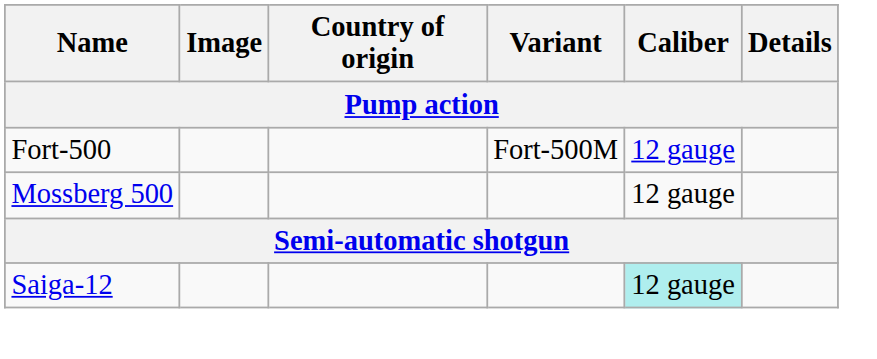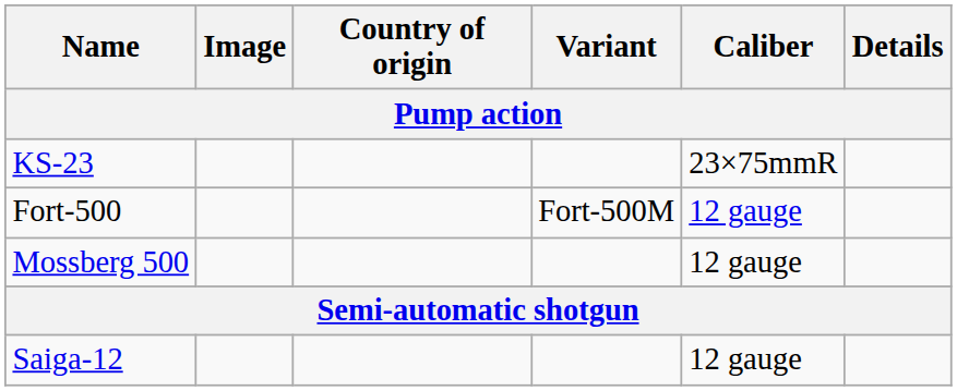+ row: KS-23 | 23×75mmR
Saiga-12 | Caliber: paleturquoise background -> no background
